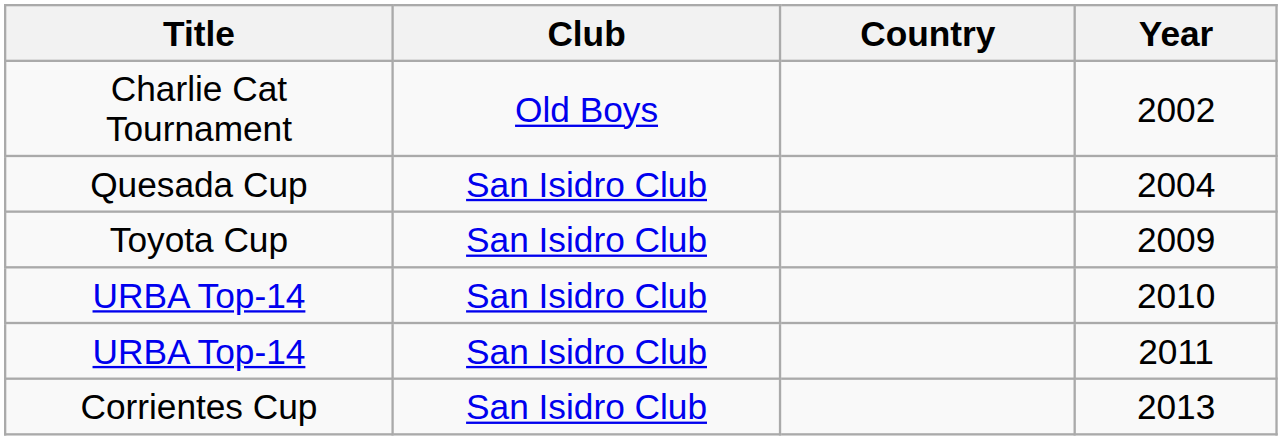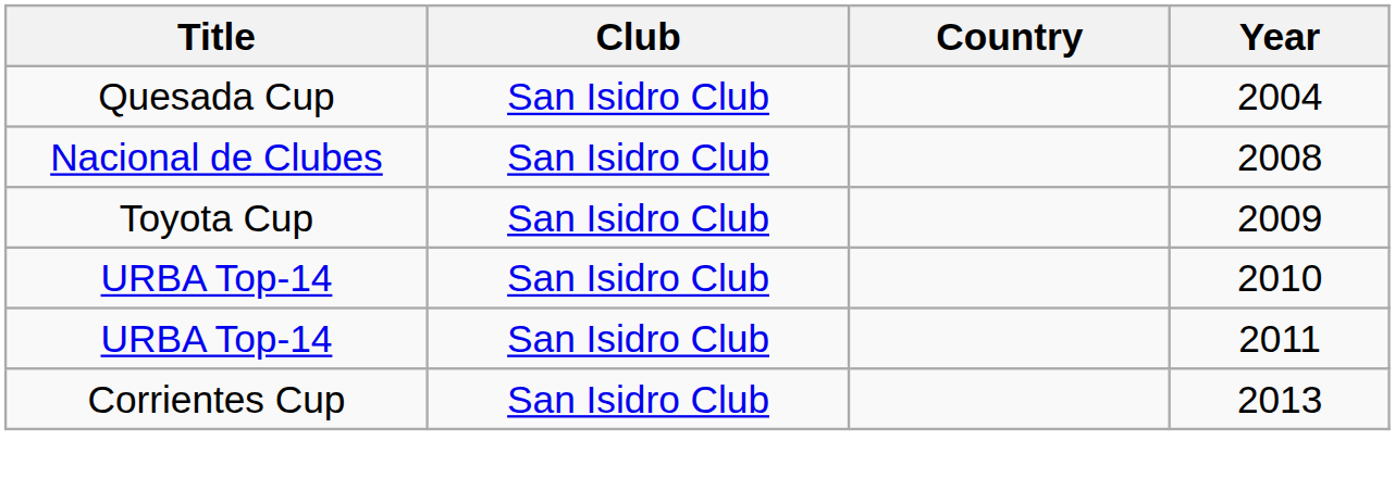- row: Charlie Cat Tournament | Old Boys | 2002
+ row: Nacional de Clubes | San Isidro Club | 2008
